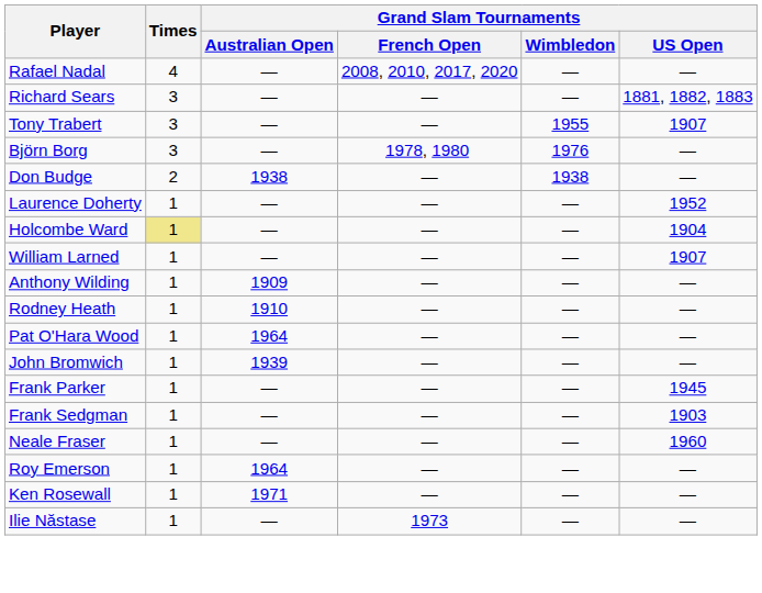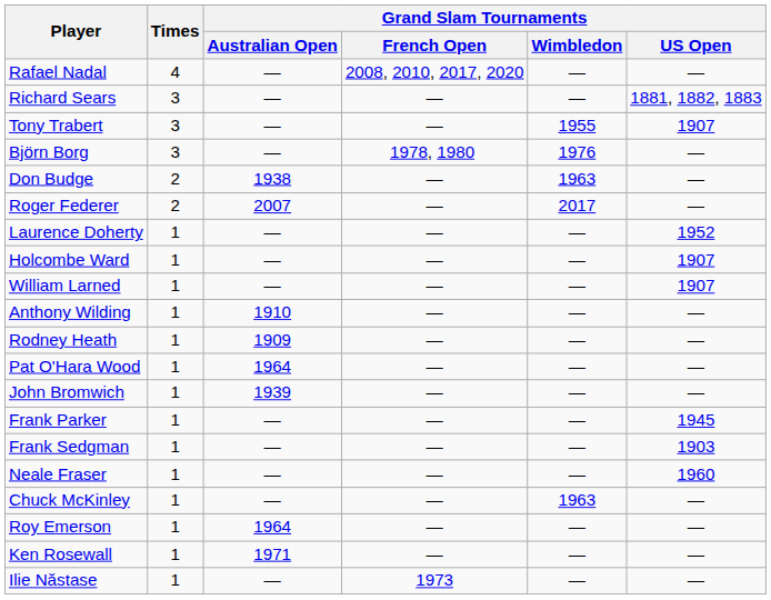Don Budge | Grand Slam Tournaments / Wimbledon: 1938 -> 1963
+ row: Roger Federer | 2 | 2007 | — | 2017 | —
Holcombe Ward | Times: khaki background -> no background
Holcombe Ward | Grand Slam Tournaments / US Open: 1904 -> 1907
Anthony Wilding | Grand Slam Tournaments / Australian Open: 1909 -> 1910
Rodney Heath | Grand Slam Tournaments / Australian Open: 1910 -> 1909
+ row: Chuck McKinley | 1 | — | — | 1963 | —
